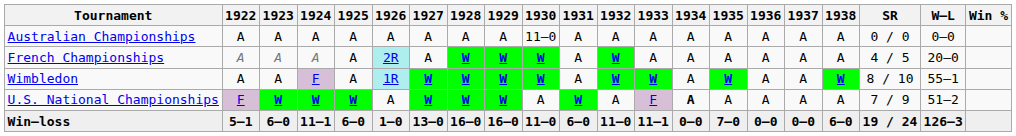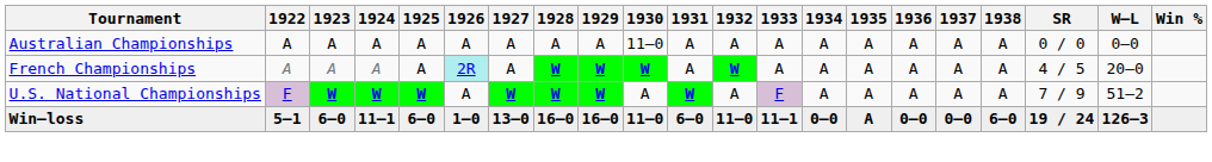- row: Wimbledon | A | A | F | A | 1R | W | W | W | W | A | W | W | A | W | A | A | W | 8 / 10 | 55–1
U.S. National Championships | 1934: bold -> normal
Win–loss | 1935: 7–0 -> A
